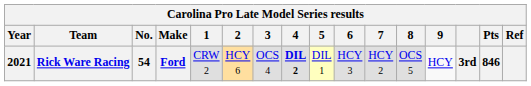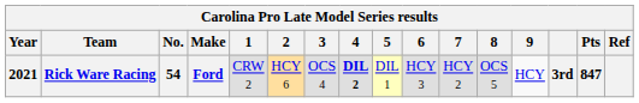Rick Ware Racing | Pts: 846 -> 847
